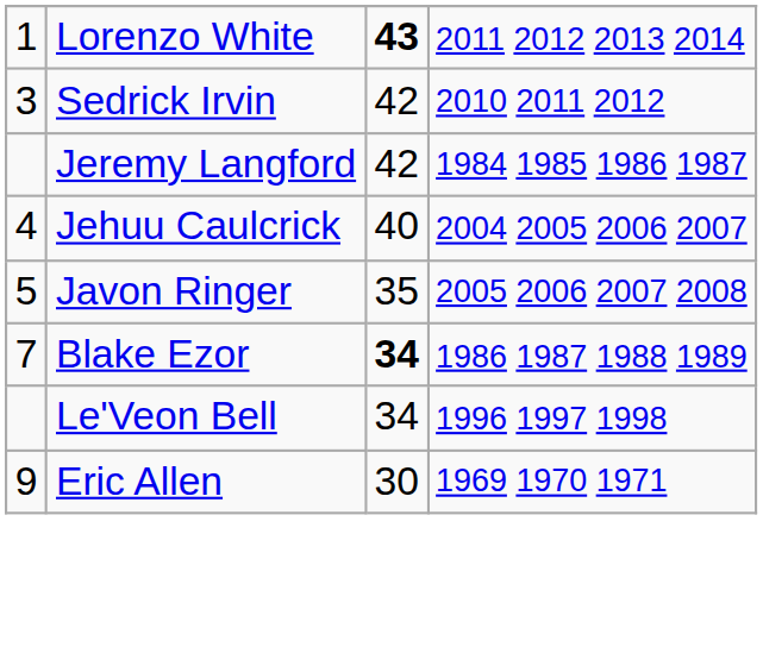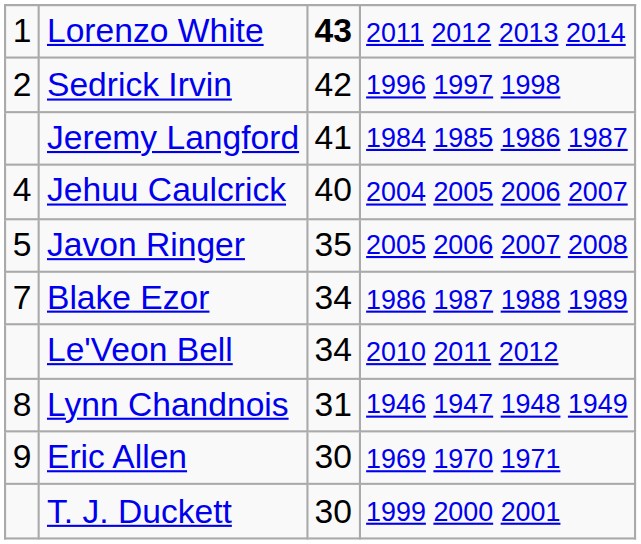Sedrick Irvin | column 1: 3 -> 2
Sedrick Irvin | column 4: 2010 2011 2012 -> 1996 1997 1998
Jeremy Langford | column 3: 42 -> 41
Blake Ezor | column 3: bold -> normal
Le'Veon Bell | column 4: 1996 1997 1998 -> 2010 2011 2012
+ row: 8 | Lynn Chandnois | 31 | 1946 1947 1948 1949
+ row: T. J. Duckett | 30 | 1999 2000 2001
